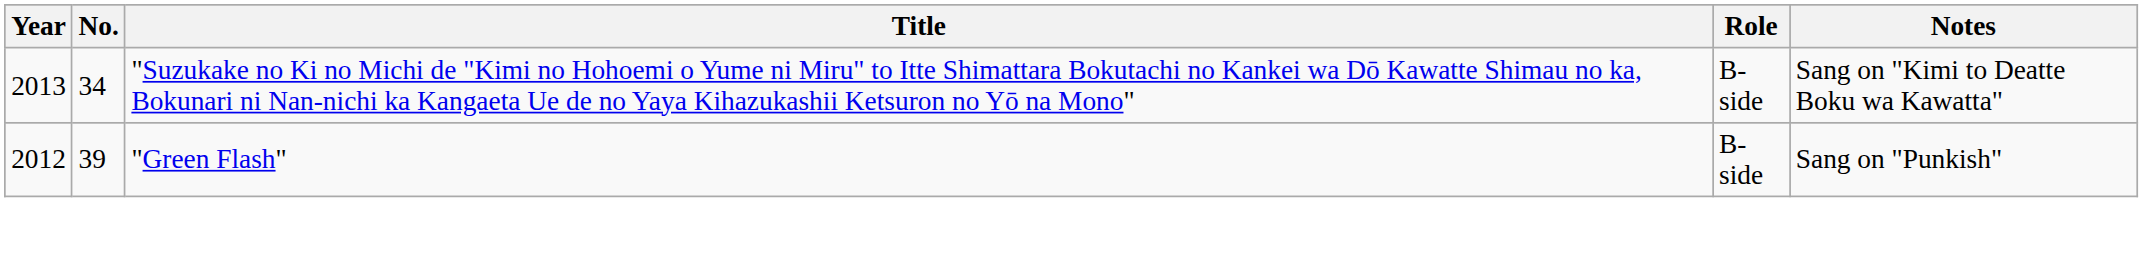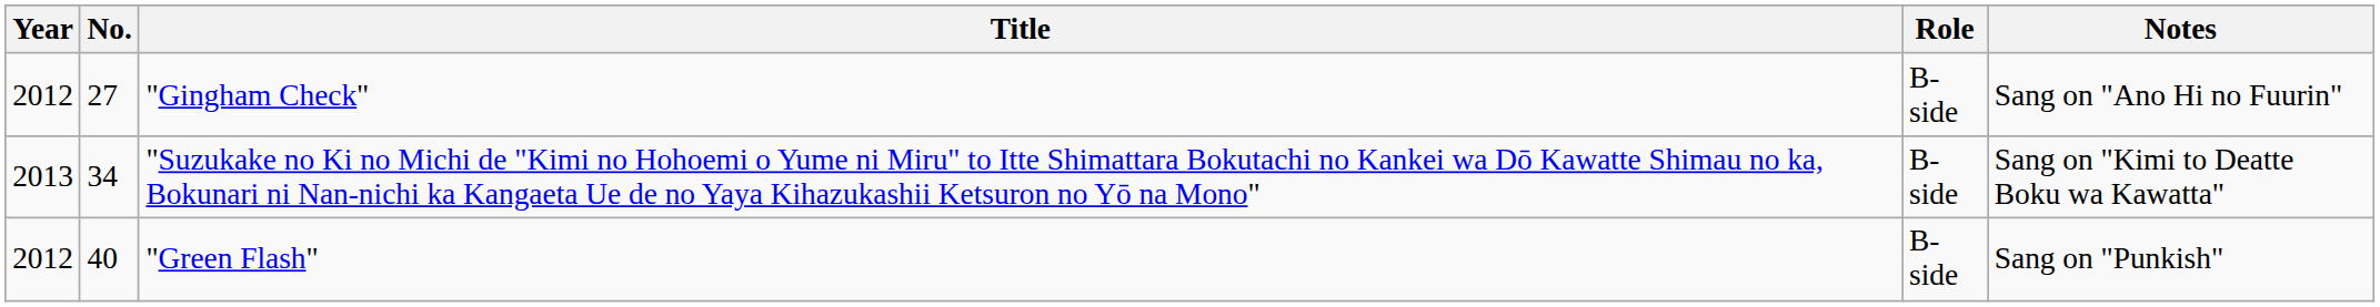+ row: 2012 | 27 | "Gingham Check" | B-side | Sang on "Ano Hi no Fuurin"
"Green Flash" | No.: 39 -> 40
